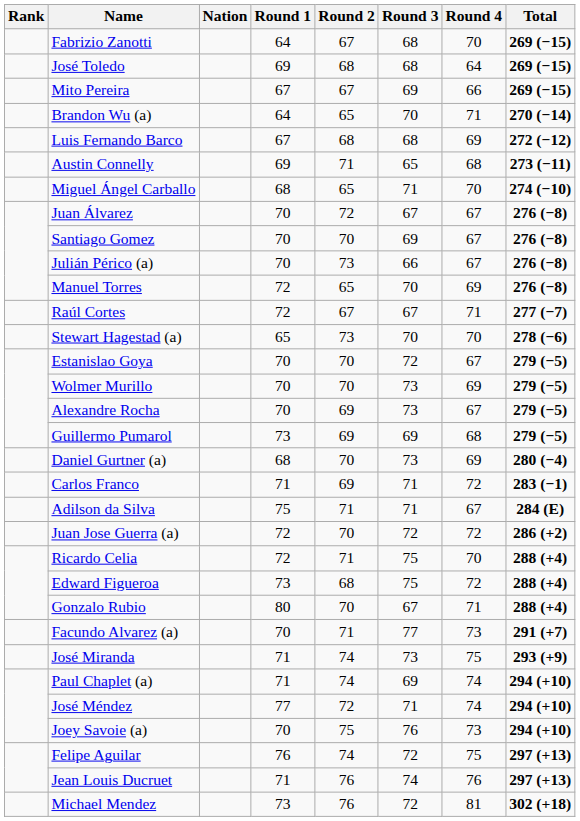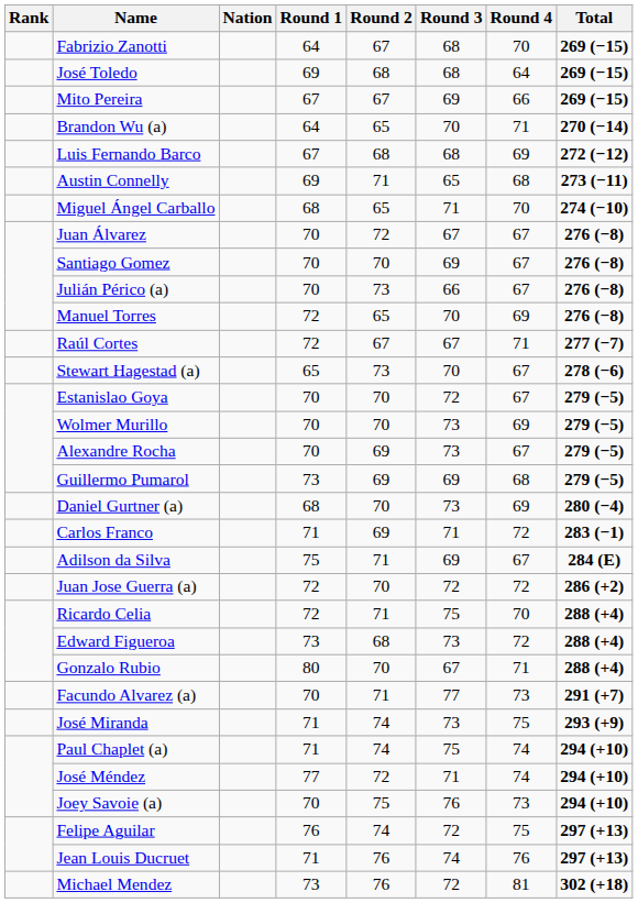Stewart Hagestad (a) | Round 4: 70 -> 67
Adilson da Silva | Round 3: 71 -> 69
Edward Figueroa | Round 3: 75 -> 73
Paul Chaplet (a) | Round 3: 69 -> 75
